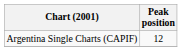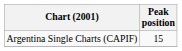Argentina Single Charts (CAPIF) | Peak position: 12 -> 15
